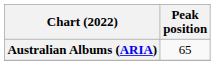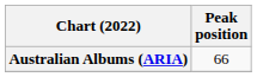Australian Albums (ARIA) | Peak position: 65 -> 66
